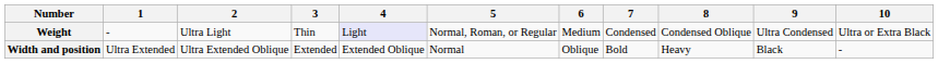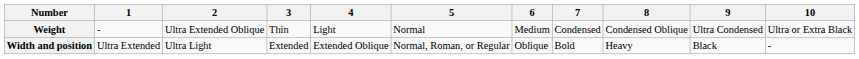Weight | 2: Ultra Light -> Ultra Extended Oblique
Weight | 4: lavender background -> no background
Weight | 5: Normal, Roman, or Regular -> Normal
Width and position | 2: Ultra Extended Oblique -> Ultra Light
Width and position | 5: Normal -> Normal, Roman, or Regular
